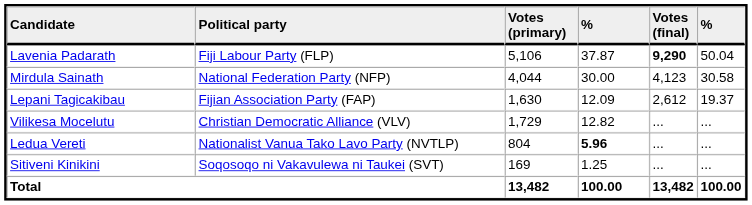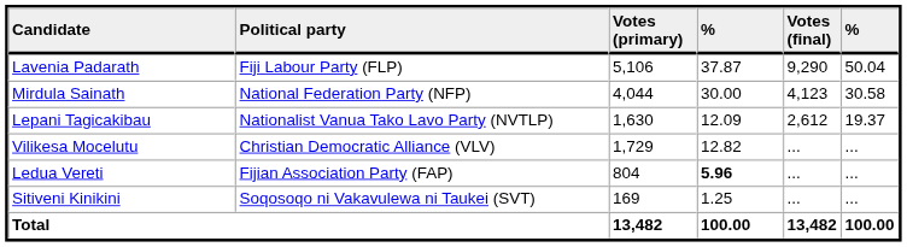Lavenia Padarath | Votes (final): bold -> normal
Lepani Tagicakibau | Political party: Fijian Association Party (FAP) -> Nationalist Vanua Tako Lavo Party (NVTLP)
Ledua Vereti | Political party: Nationalist Vanua Tako Lavo Party (NVTLP) -> Fijian Association Party (FAP)
